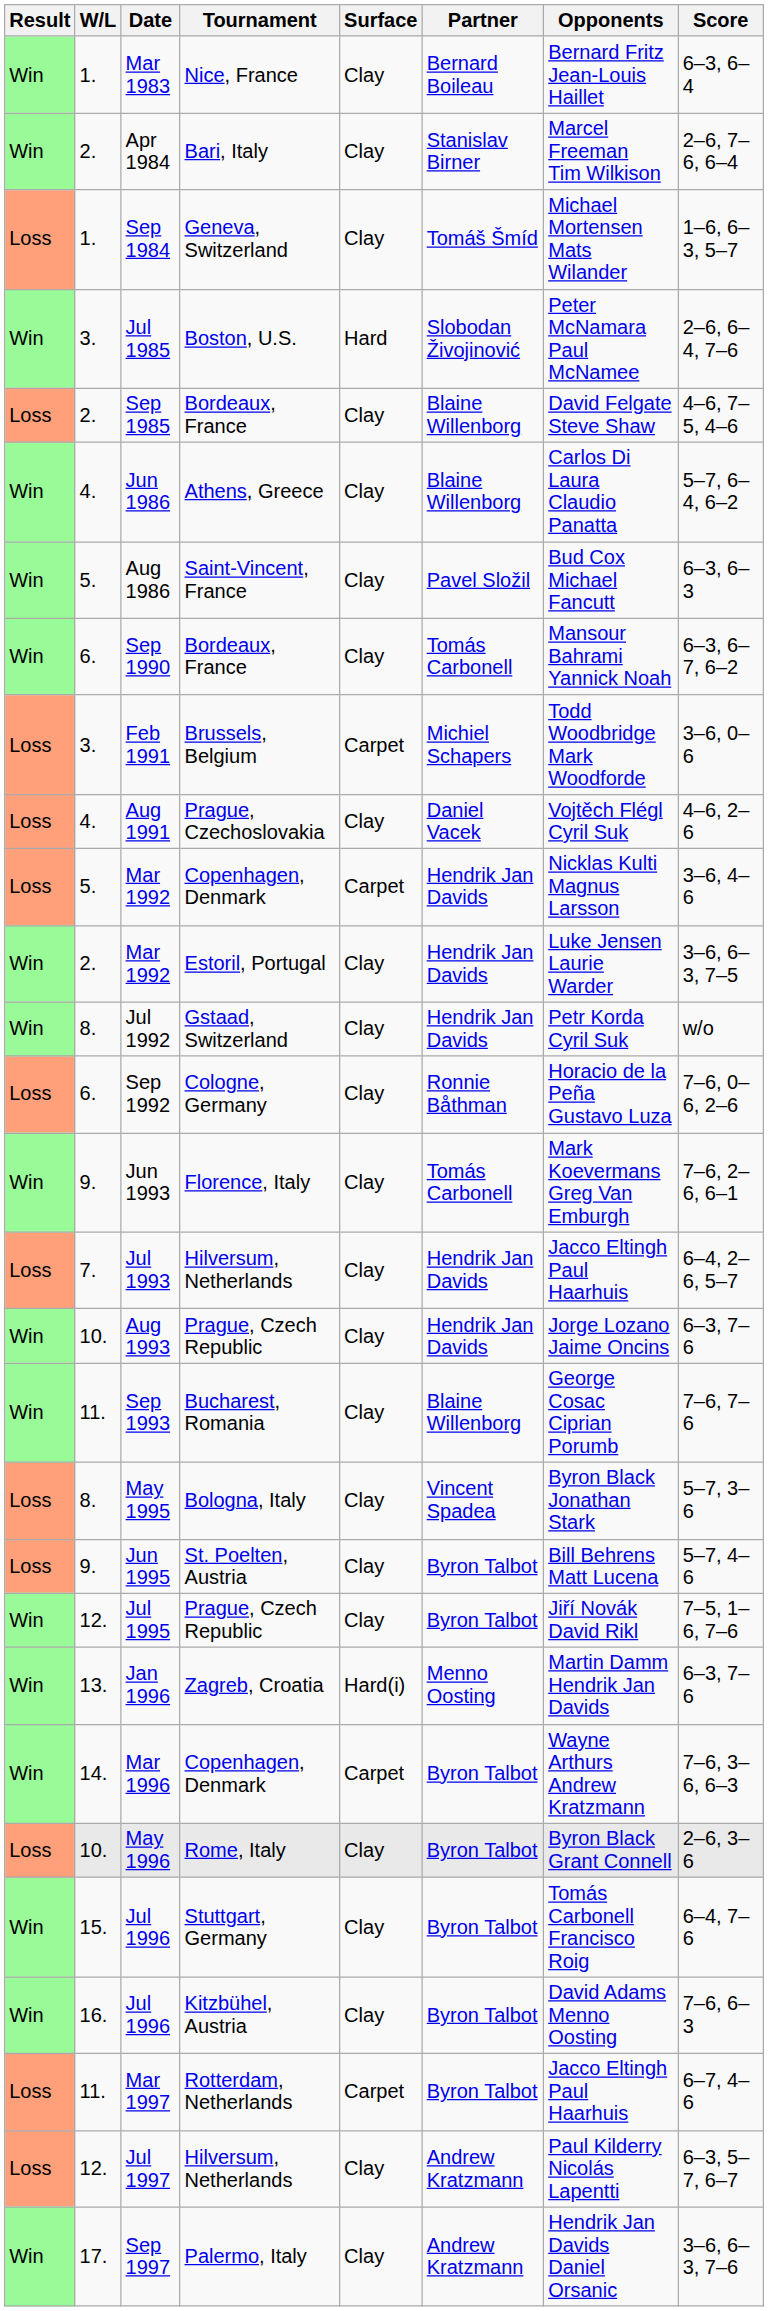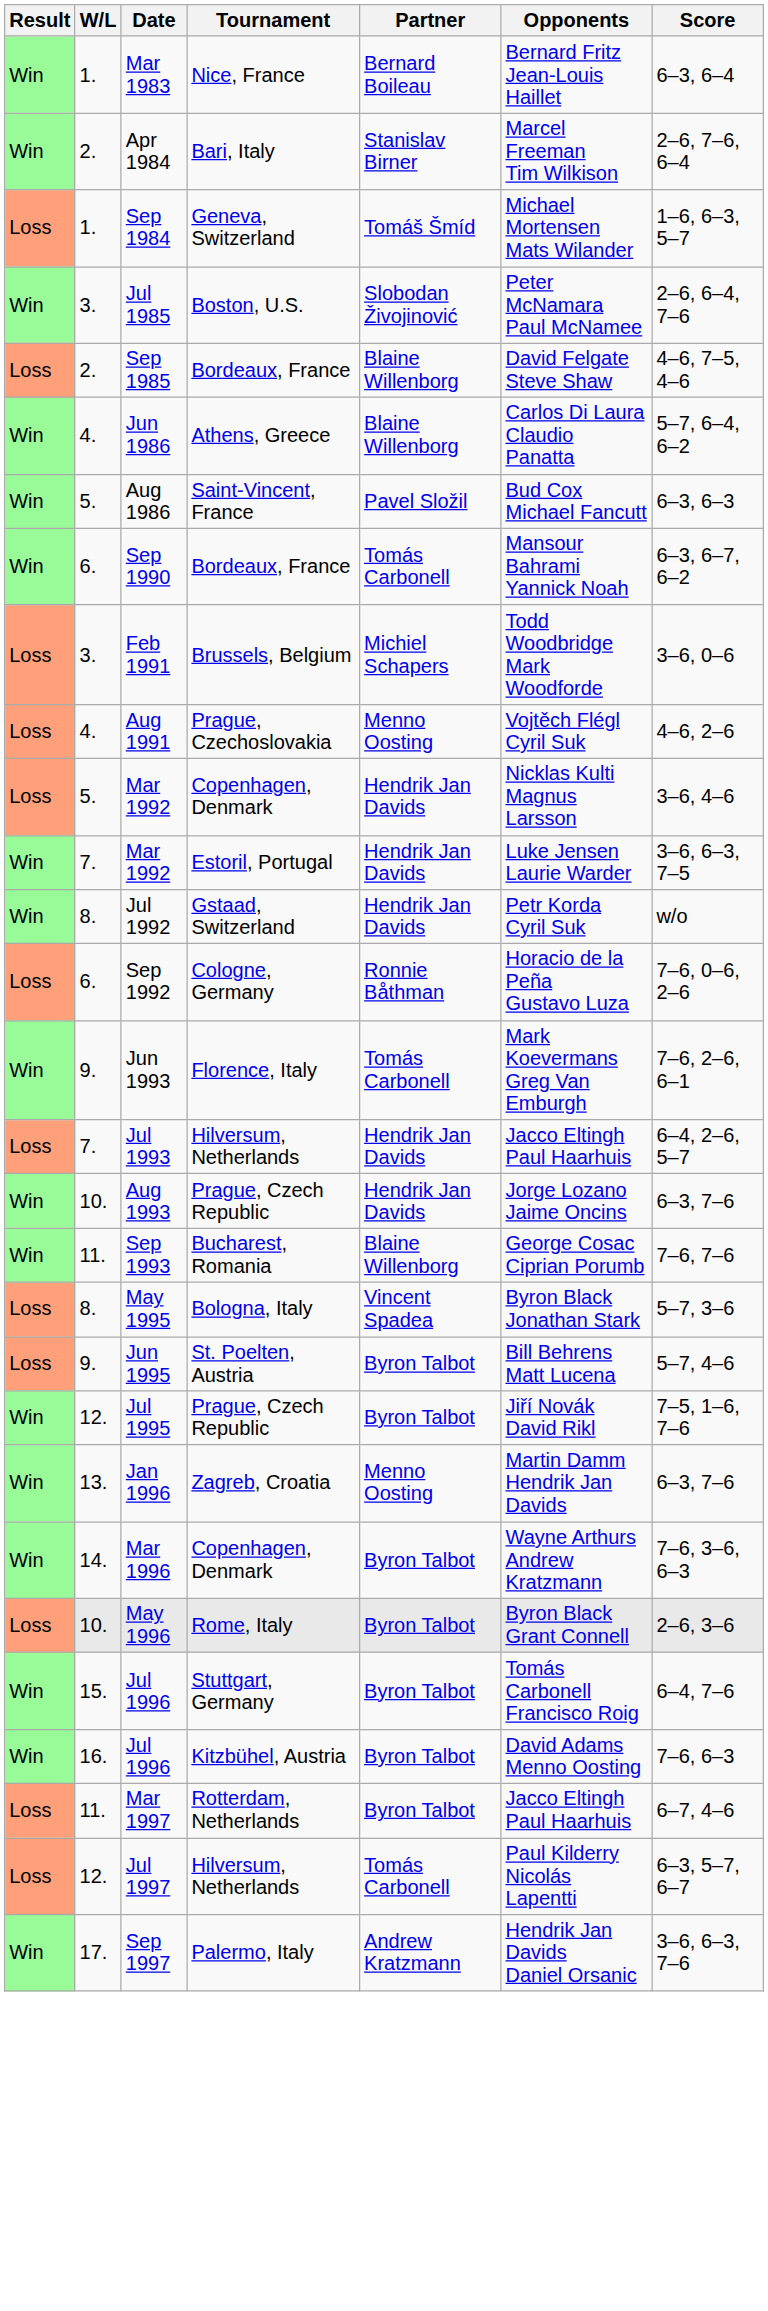- column: Surface | Clay | Clay | Clay | Hard | Clay | Clay | Clay | Clay | Carpet | Clay | Carpet | Clay | Clay | Clay | Clay | Clay | Clay | Clay | Clay | Clay | Clay | Hard(i) | Carpet | Clay | Clay | Clay | Carpet | Clay | Clay
Aug 1991 | Partner: Daniel Vacek -> Menno Oosting
Mar 1992 / Estoril, Portugal | W/L: 2. -> 7.
Jul 1997 | Partner: Andrew Kratzmann -> Tomás Carbonell
